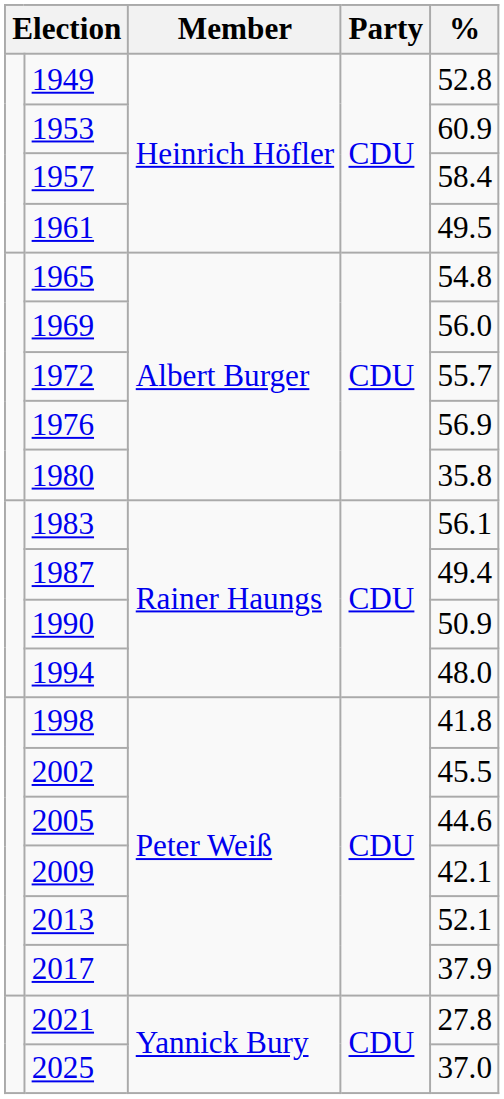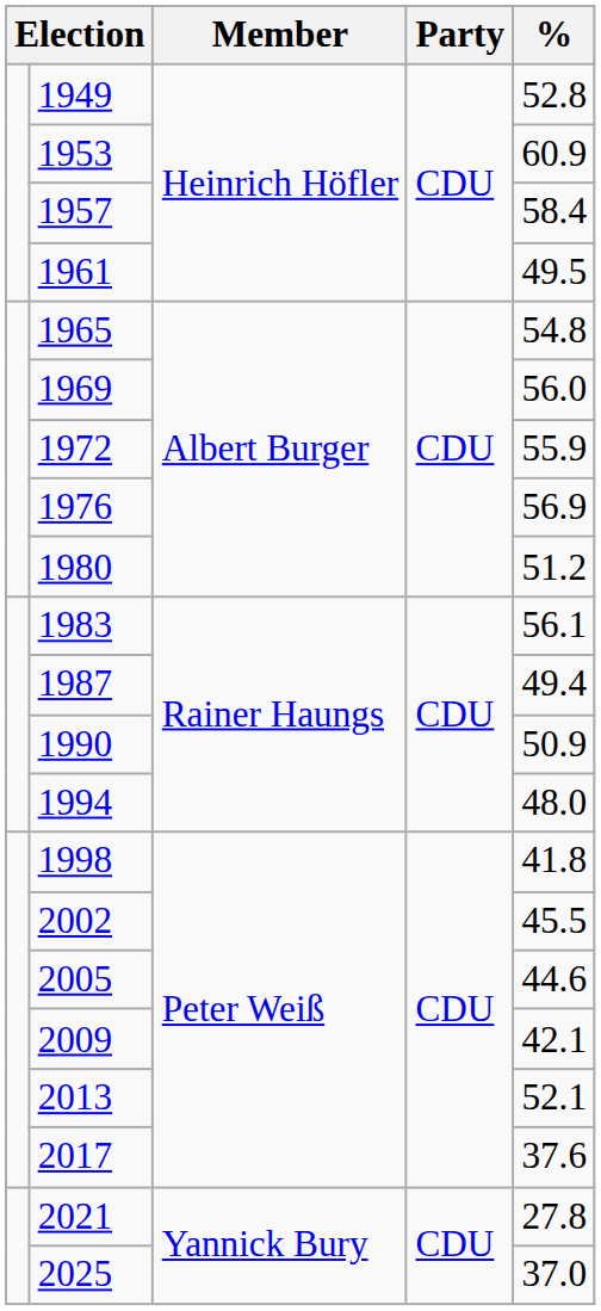1972 | %: 55.7 -> 55.9
1980 | %: 35.8 -> 51.2
2017 | %: 37.9 -> 37.6
